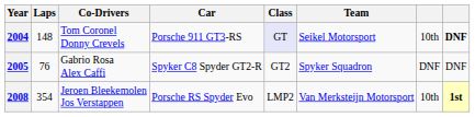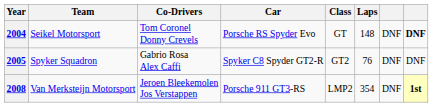columns swapped: Team <-> Laps
2004 | Car: Porsche 911 GT3-RS -> Porsche RS Spyder Evo
2004 | Class: lavender background -> no background
2004 | column 7: 10th -> DNF
2008 | Car: Porsche RS Spyder Evo -> Porsche 911 GT3-RS
2008 | column 7: 10th -> DNF
